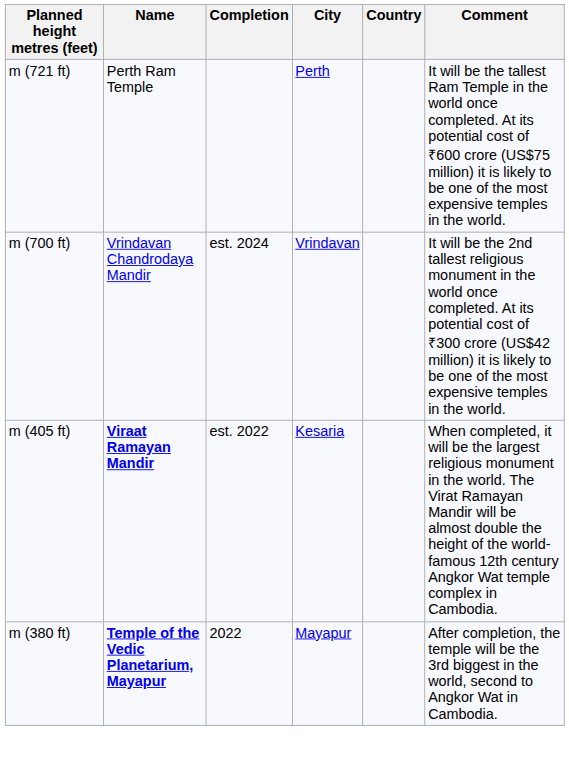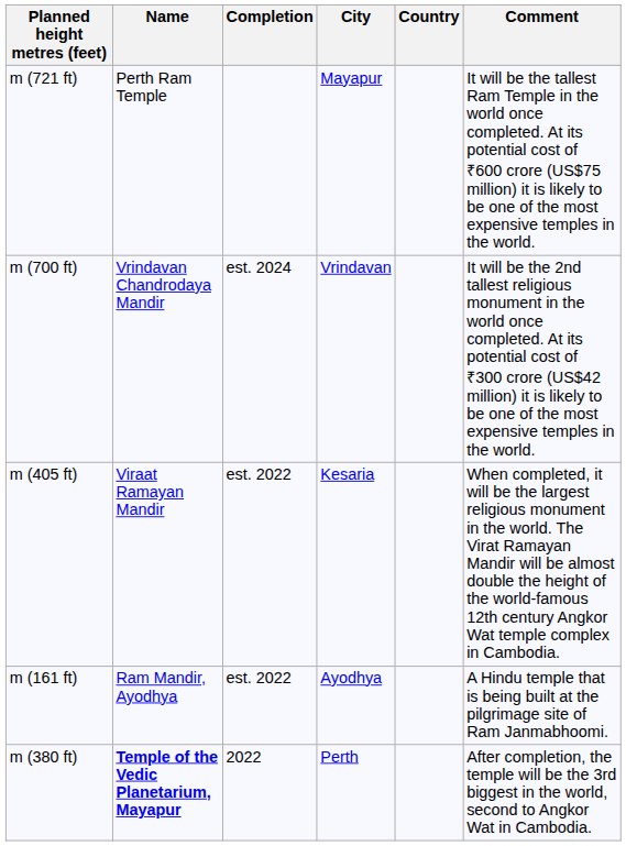m (721 ft) | City: Perth -> Mayapur
m (405 ft) | Name: bold -> normal
+ row: m (161 ft) | Ram Mandir, Ayodhya | est. 2022 | Ayodhya | A Hindu temple that is being built at the pilgrimage site of Ram Janmabhoomi.
m (380 ft) | City: Mayapur -> Perth
